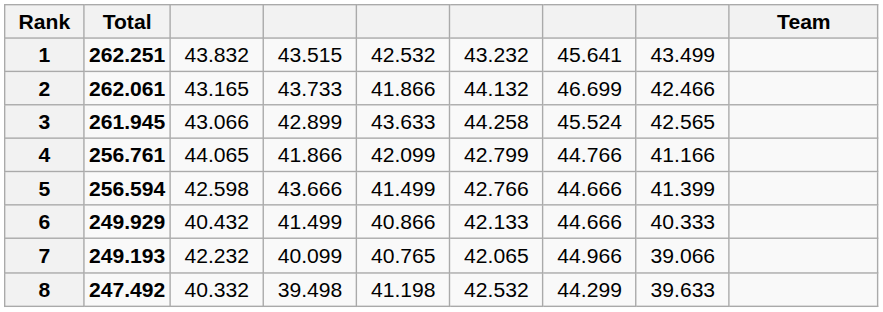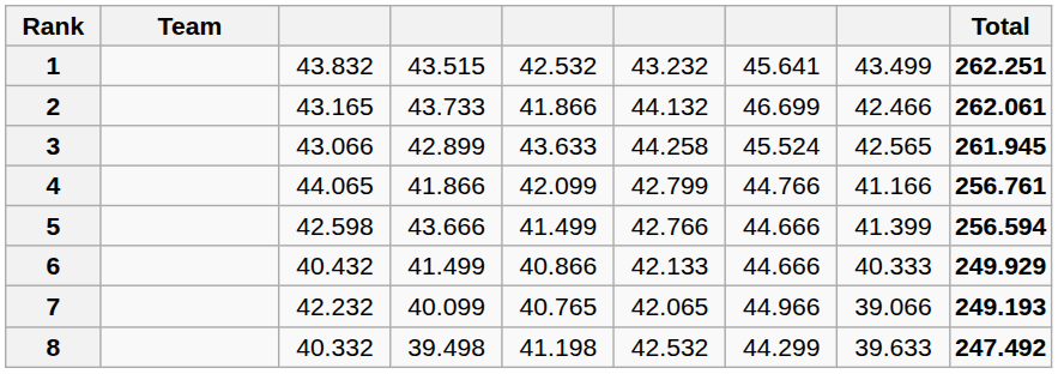columns swapped: Team <-> Total
